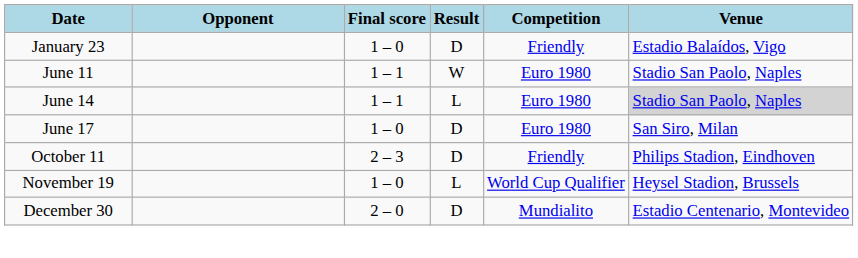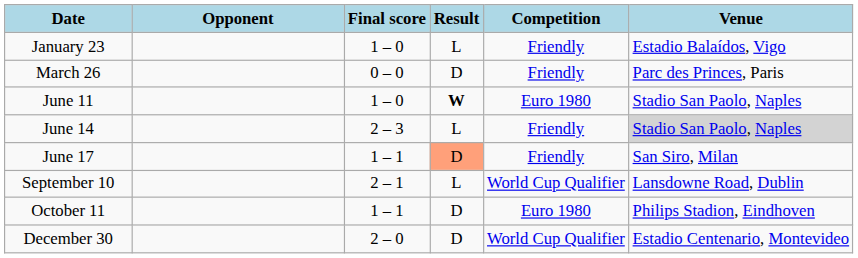January 23 | Result: D -> L
+ row: March 26 | 0 – 0 | D | Friendly | Parc des Princes, Paris
June 11 | Final score: 1 – 1 -> 1 – 0
June 11 | Result: normal -> bold
June 14 | Final score: 1 – 1 -> 2 – 3
June 14 | Competition: Euro 1980 -> Friendly
June 17 | Final score: 1 – 0 -> 1 – 1
June 17 | Result: no background -> lightsalmon background
June 17 | Competition: Euro 1980 -> Friendly
+ row: September 10 | 2 – 1 | L | World Cup Qualifier | Lansdowne Road, Dublin
October 11 | Final score: 2 – 3 -> 1 – 1
October 11 | Competition: Friendly -> Euro 1980
- row: November 19 | 1 – 0 | L | World Cup Qualifier | Heysel Stadion, Brussels
December 30 | Competition: Mundialito -> World Cup Qualifier
